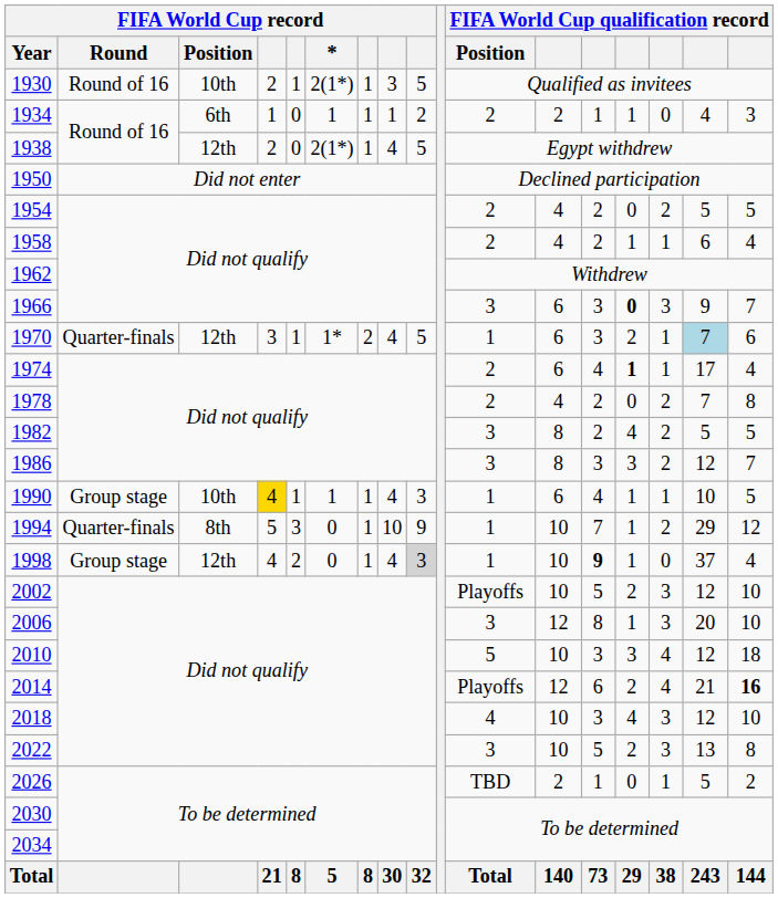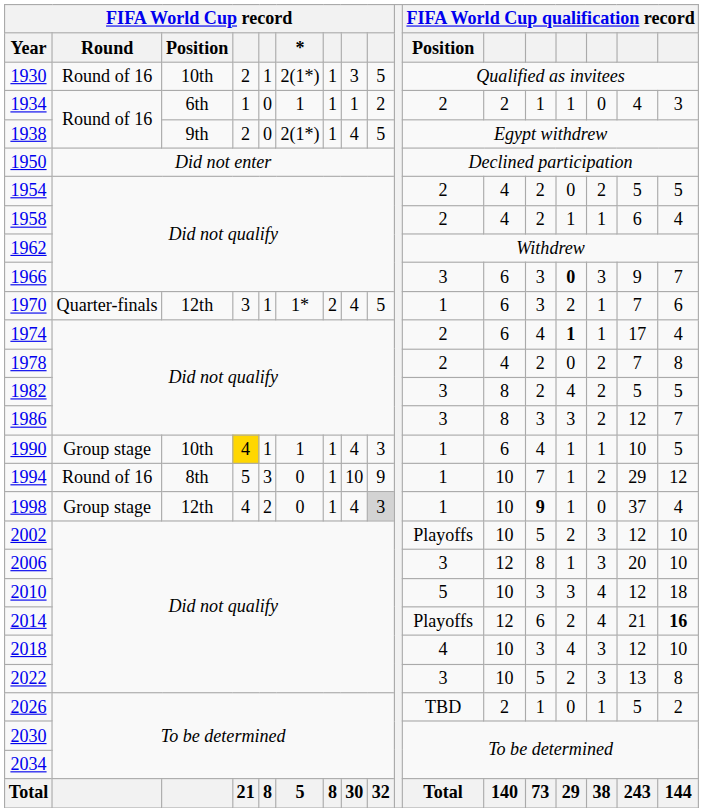1938 | FIFA World Cup record / Position: 12th -> 9th
1970 | column 16: lightblue background -> no background
1994 | FIFA World Cup record / Round: Quarter-finals -> Round of 16
